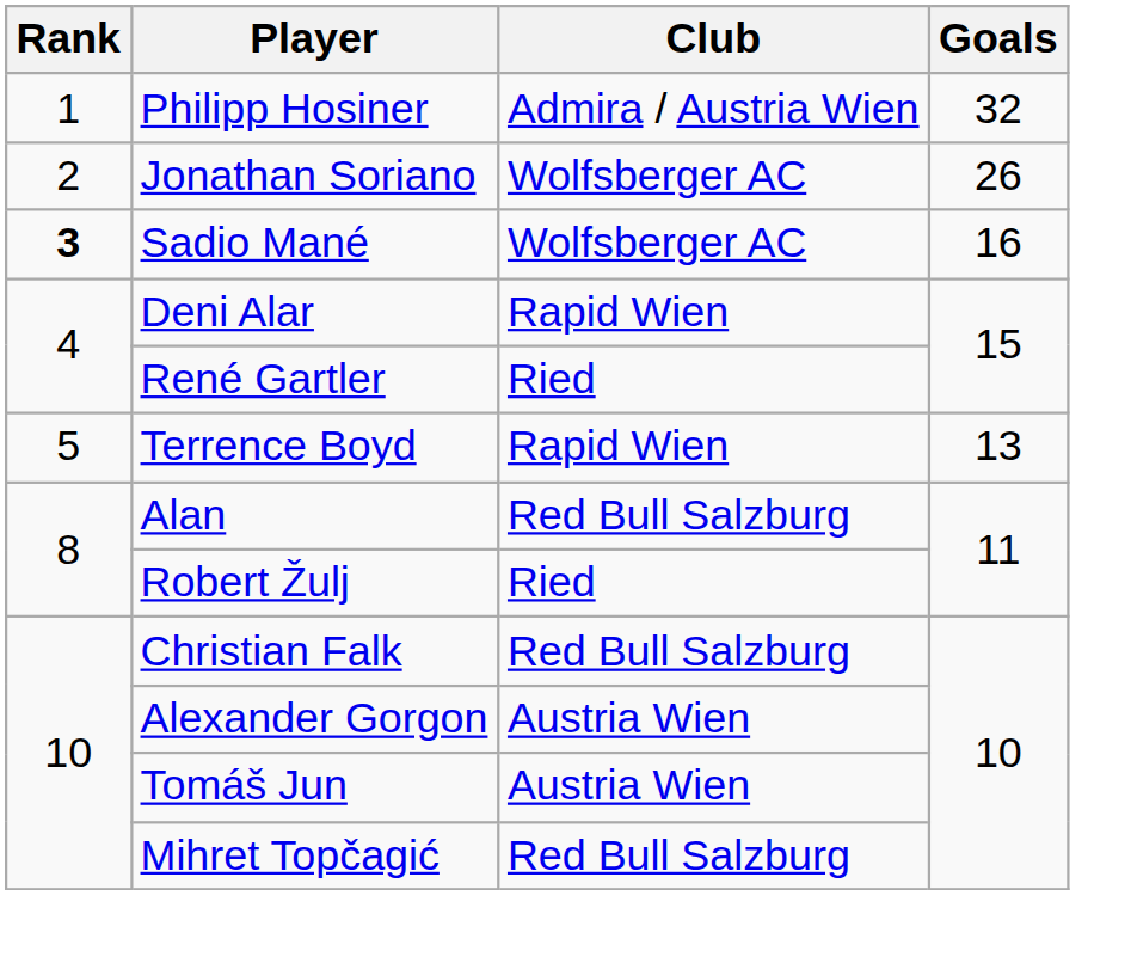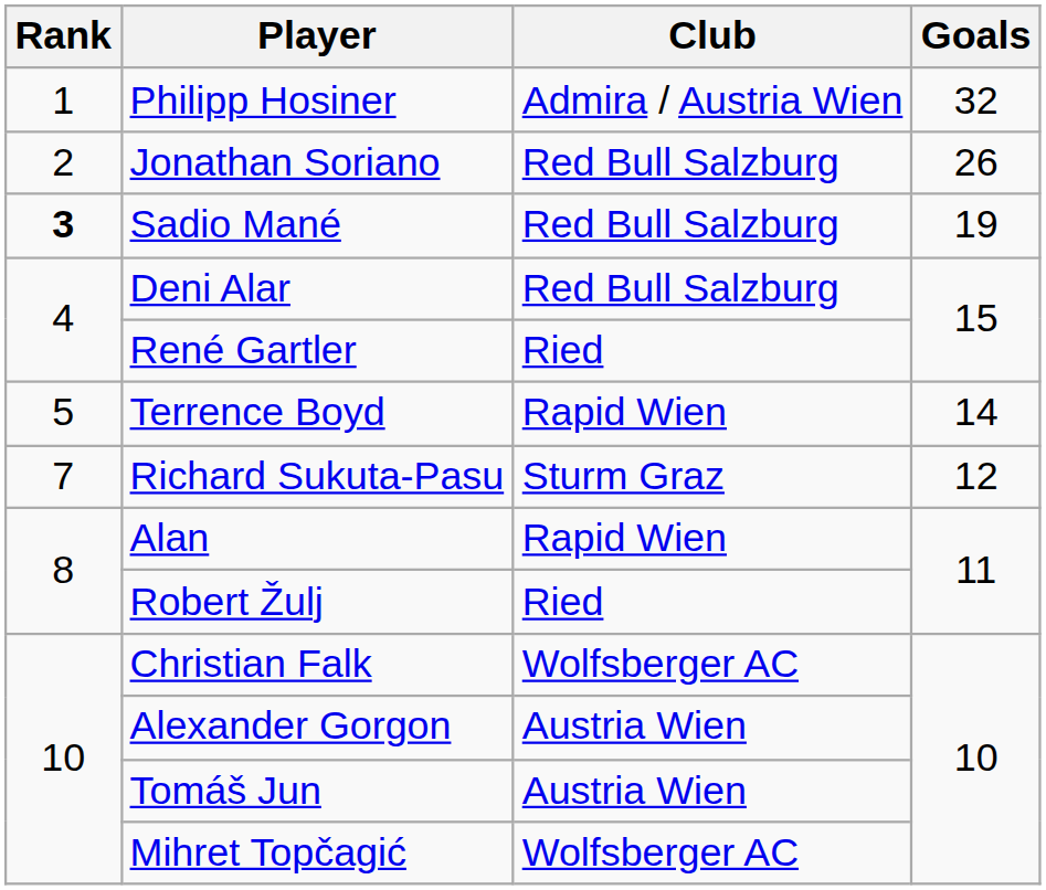Jonathan Soriano | Club: Wolfsberger AC -> Red Bull Salzburg
Sadio Mané | Club: Wolfsberger AC -> Red Bull Salzburg
Sadio Mané | Goals: 16 -> 19
Deni Alar | Club: Rapid Wien -> Red Bull Salzburg
Terrence Boyd | Goals: 13 -> 14
+ row: 7 | Richard Sukuta-Pasu | Sturm Graz | 12
Alan | Club: Red Bull Salzburg -> Rapid Wien
Christian Falk | Club: Red Bull Salzburg -> Wolfsberger AC
Mihret Topčagić | Club: Red Bull Salzburg -> Wolfsberger AC
